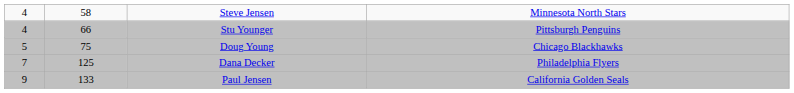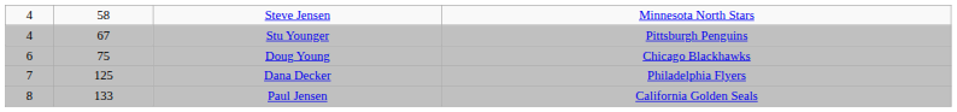Stu Younger | column 2: 66 -> 67
Doug Young | column 1: 5 -> 6
Paul Jensen | column 1: 9 -> 8
